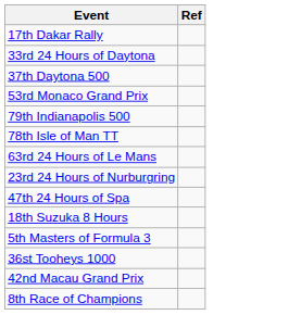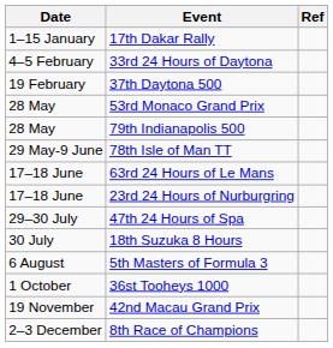+ column: Date | 1–15 January | 4–5 February | 19 February | 28 May | 28 May | 29 May-9 June | 17–18 June | 17–18 June | 29–30 July | 30 July | 6 August | 1 October | 19 November | 2–3 December
